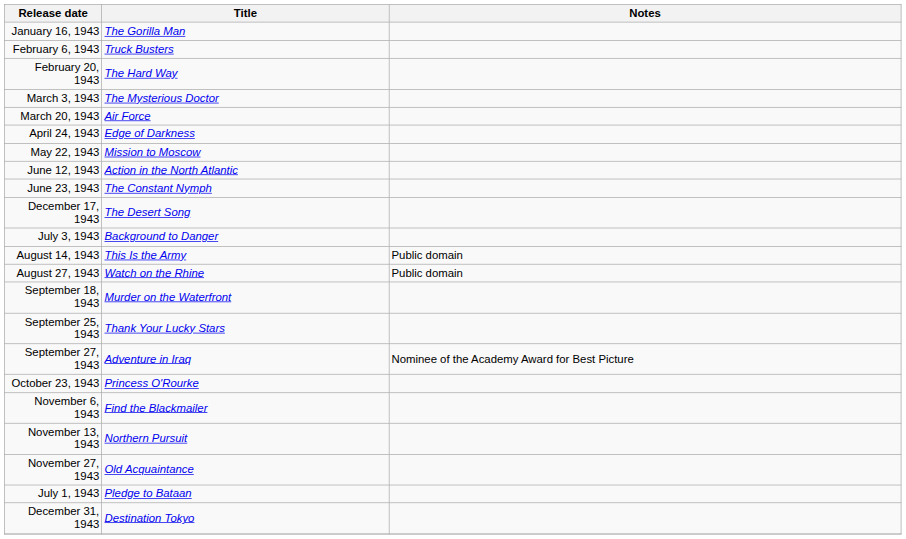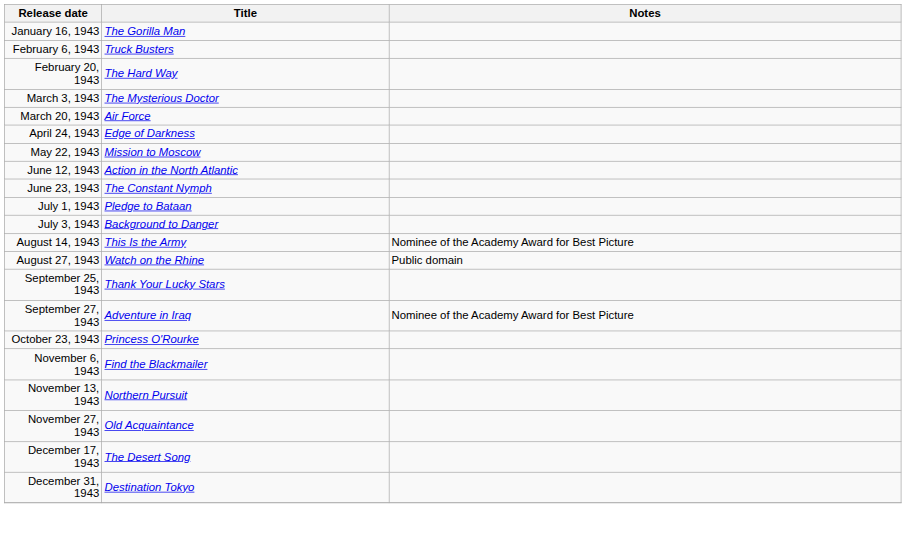rows swapped: July 1, 1943 <-> December 17, 1943
August 14, 1943 | Notes: Public domain -> Nominee of the Academy Award for Best Picture
- row: September 18, 1943 | Murder on the Waterfront
